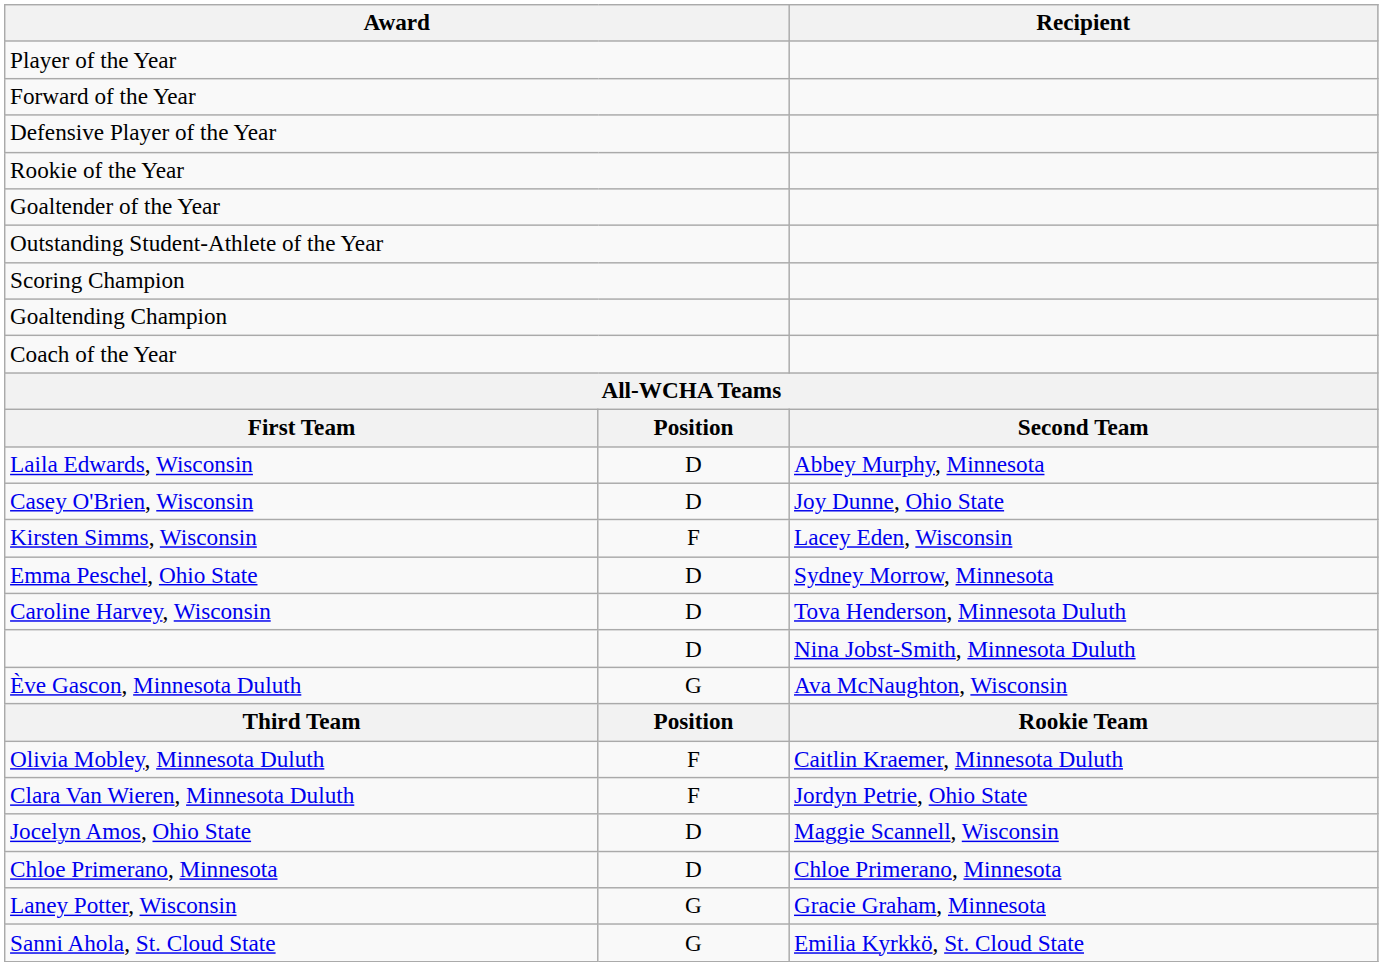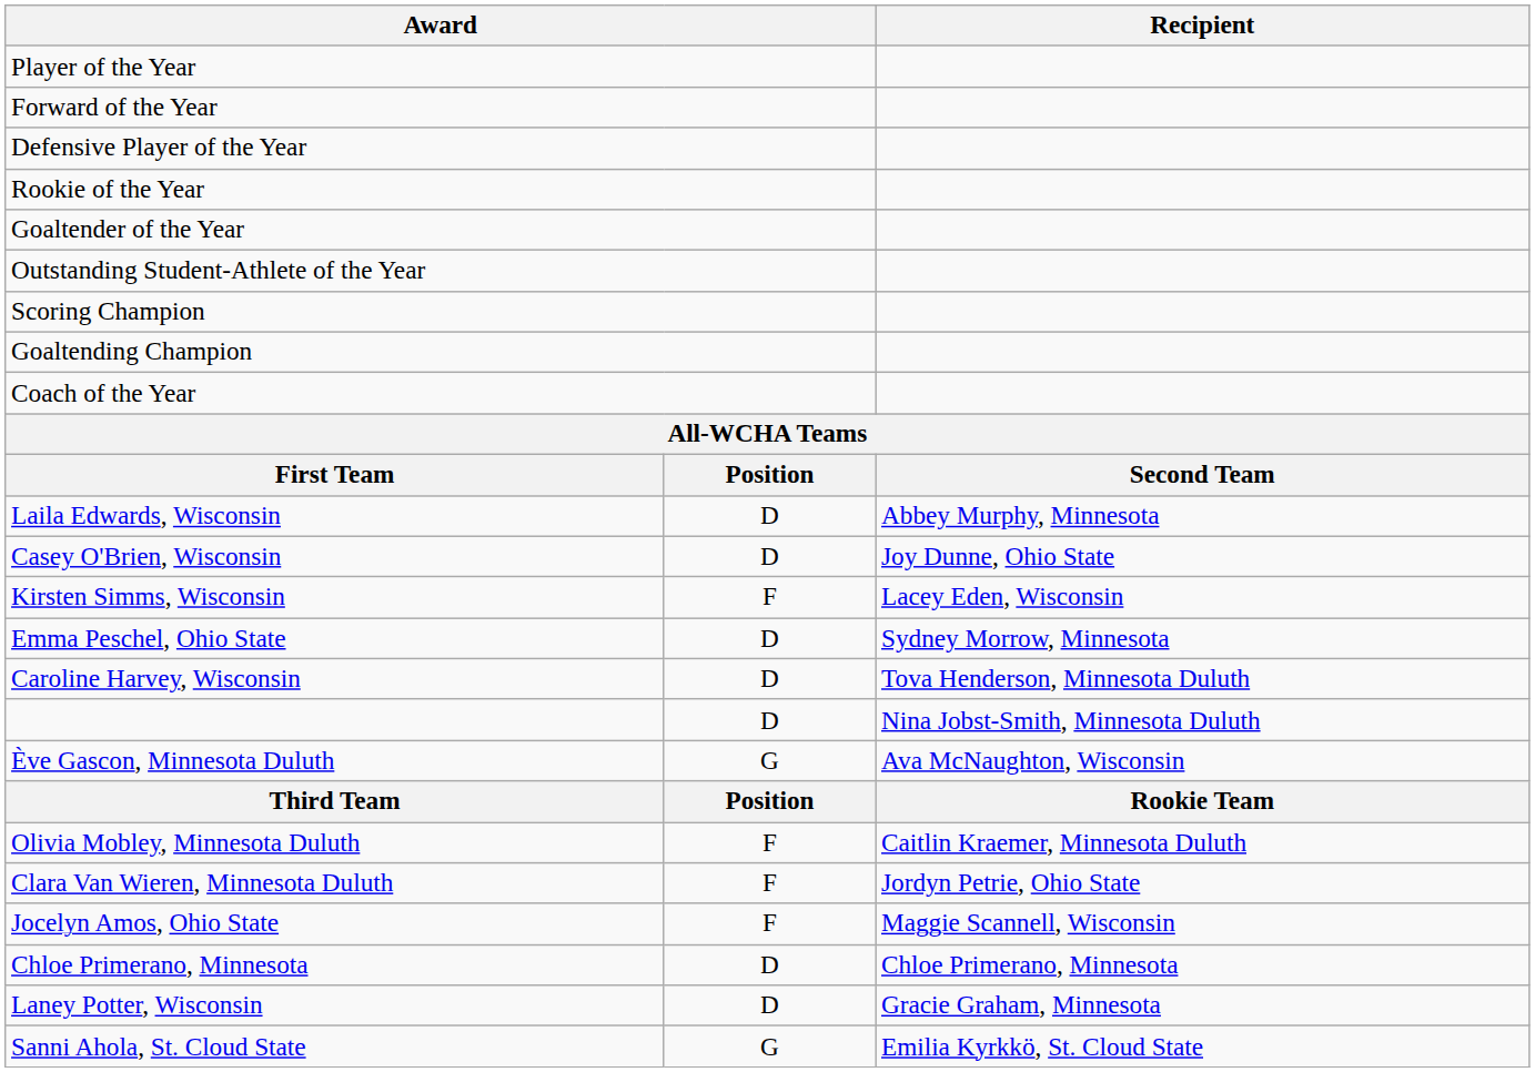Jocelyn Amos, Ohio State | column 2: D -> F
Laney Potter, Wisconsin | column 2: G -> D
